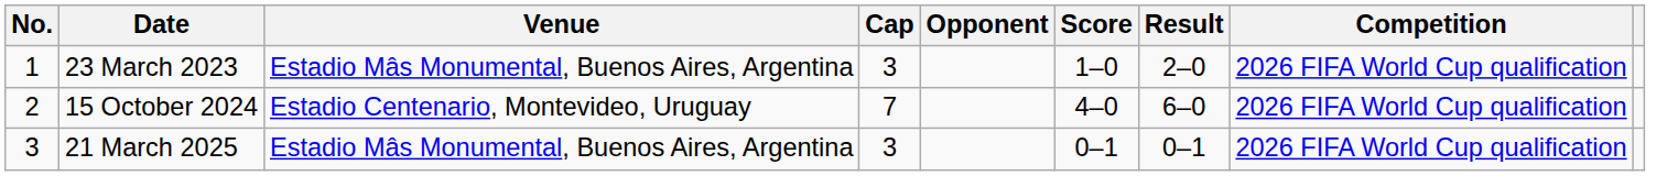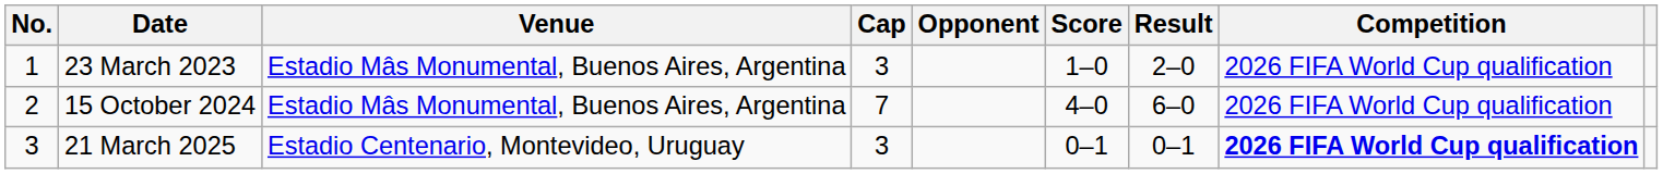15 October 2024 | Venue: Estadio Centenario, Montevideo, Uruguay -> Estadio Mâs Monumental, Buenos Aires, Argentina
21 March 2025 | Venue: Estadio Mâs Monumental, Buenos Aires, Argentina -> Estadio Centenario, Montevideo, Uruguay
21 March 2025 | Competition: normal -> bold
